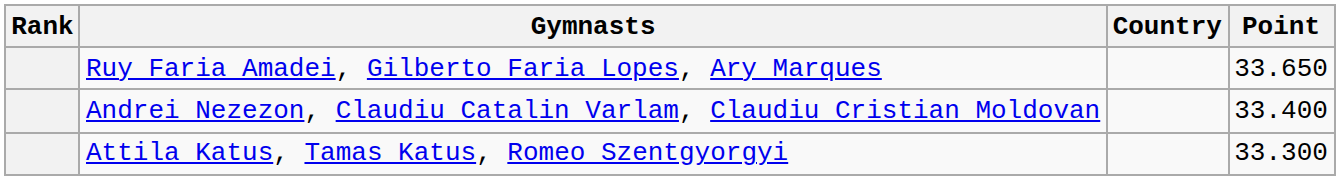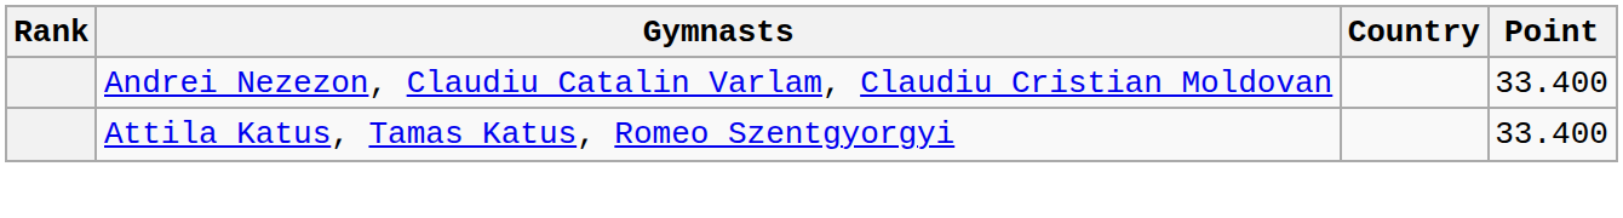- row: Ruy Faria Amadei, Gilberto Faria Lopes, Ary Marques | 33.650
Attila Katus, Tamas Katus, Romeo Szentgyorgyi | Point: 33.300 -> 33.400
